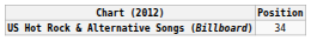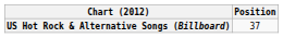US Hot Rock & Alternative Songs (Billboard) | Position: 34 -> 37
